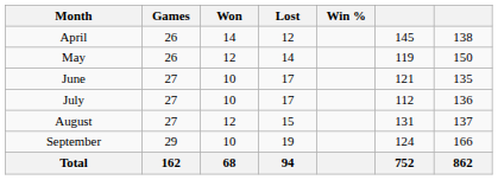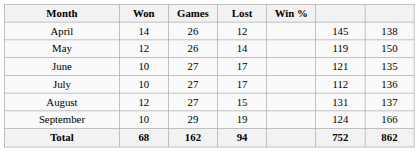columns swapped: Games <-> Won
